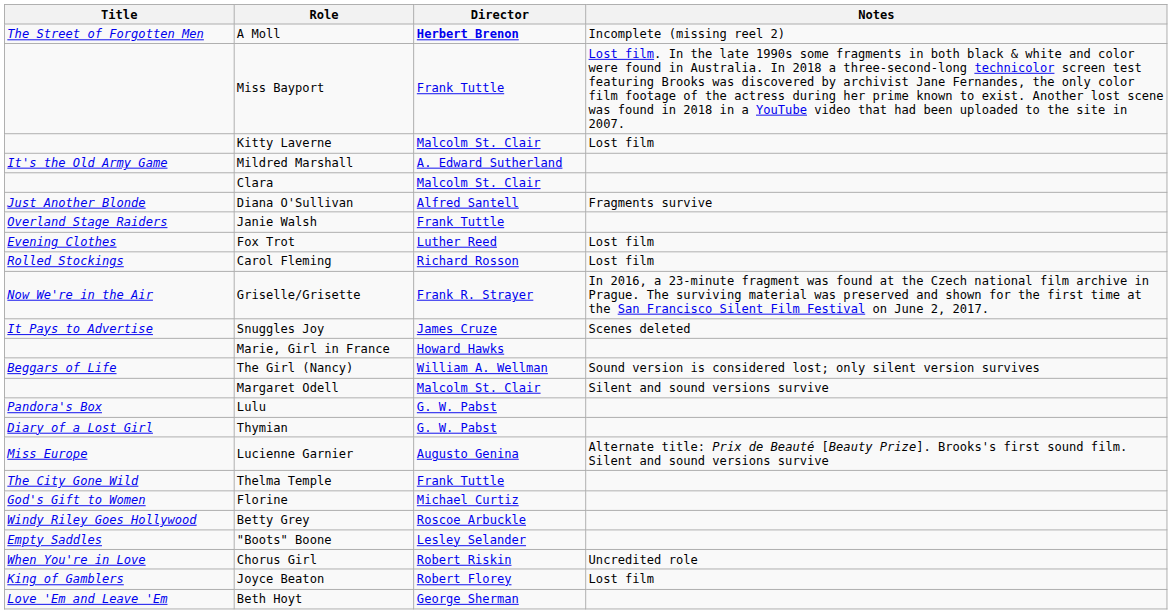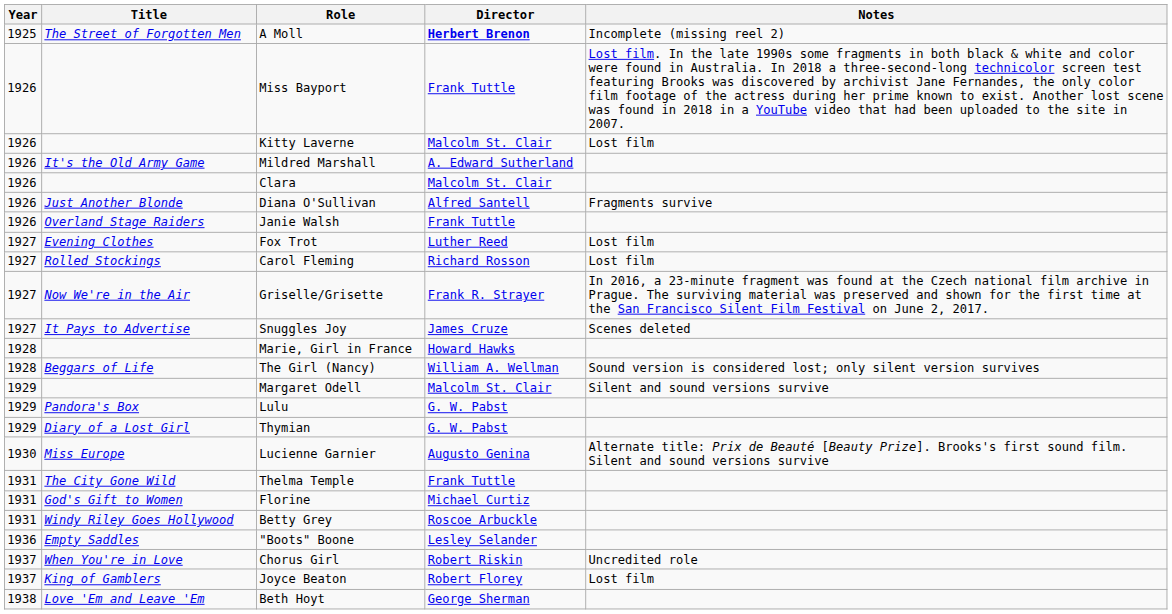+ column: Year | 1925 | 1926 | 1926 | 1926 | 1926 | 1926 | 1926 | 1927 | 1927 | 1927 | 1927 | 1928 | 1928 | 1929 | 1929 | 1929 | 1930 | 1931 | 1931 | 1931 | 1936 | 1937 | 1937 | 1938
